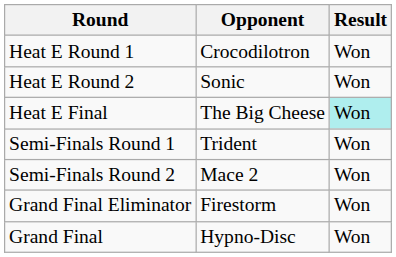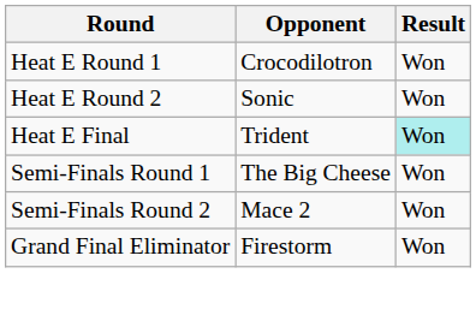Heat E Final | Opponent: The Big Cheese -> Trident
Semi-Finals Round 1 | Opponent: Trident -> The Big Cheese
- row: Grand Final | Hypno-Disc | Won
